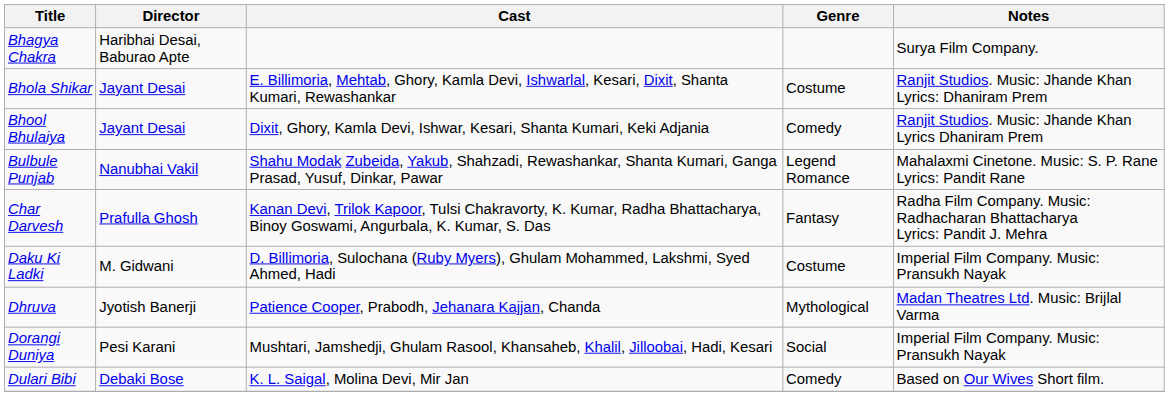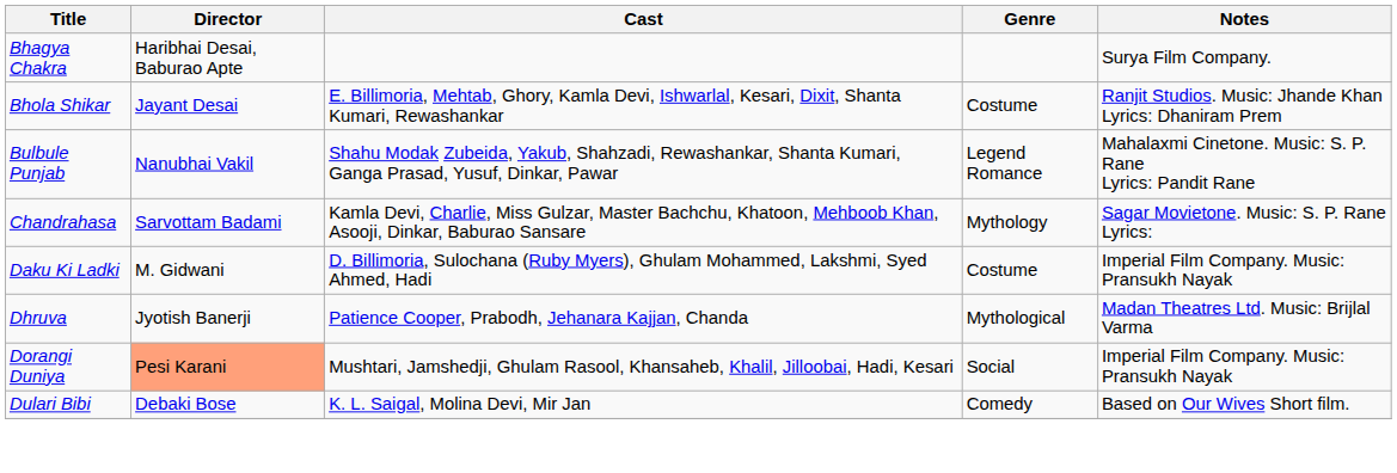- row: Bhool Bhulaiya | Jayant Desai | Dixit, Ghory, Kamla Devi, Ishwar, Kesari, Shanta Kumari, Keki Adjania | Comedy | Ranjit Studios. Music: Jhande Khan Lyrics Dhaniram Prem
+ row: Chandrahasa | Sarvottam Badami | Kamla Devi, Charlie, Miss Gulzar, Master Bachchu, Khatoon, Mehboob Khan, Asooji, Dinkar, Baburao Sansare | Mythology | Sagar Movietone. Music: S. P. Rane Lyrics:
- row: Char Darvesh | Prafulla Ghosh | Kanan Devi, Trilok Kapoor, Tulsi Chakravorty, K. Kumar, Radha Bhattacharya, Binoy Goswami, Angurbala, K. Kumar, S. Das | Fantasy | Radha Film Company. Music: Radhacharan Bhattacharya Lyrics: Pandit J. Mehra
Dorangi Duniya | Director: no background -> lightsalmon background
